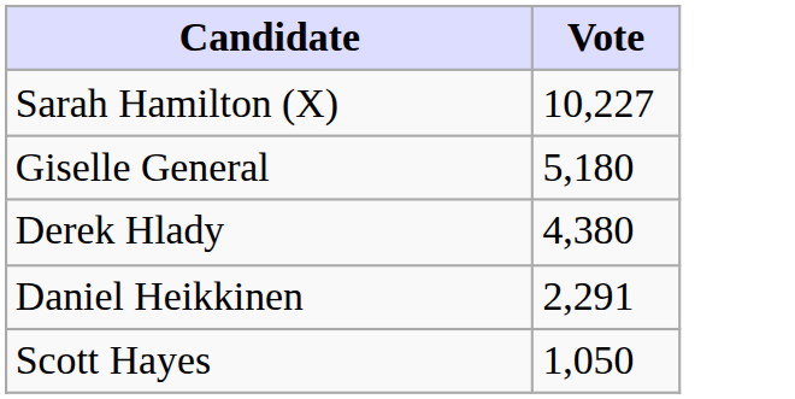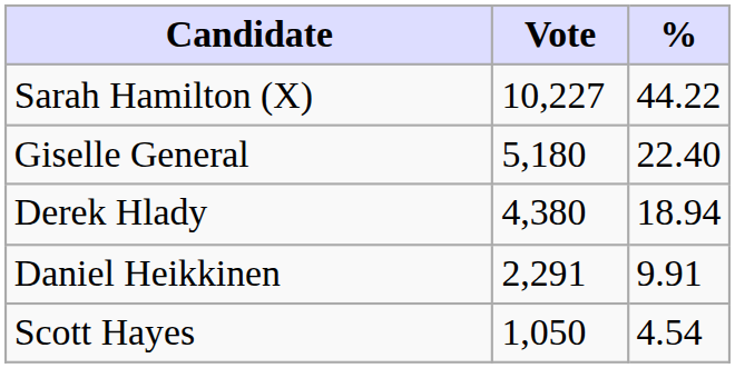+ column: % | 44.22 | 22.40 | 18.94 | 9.91 | 4.54
